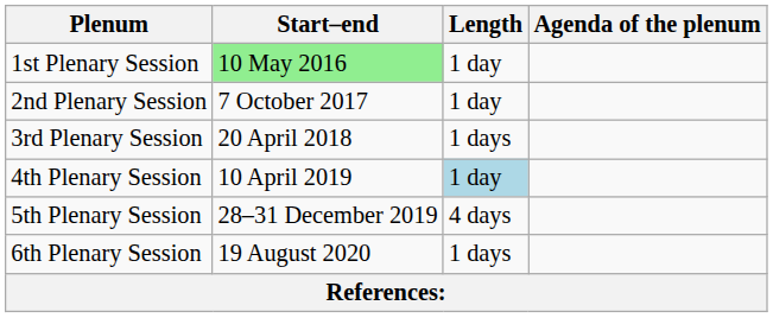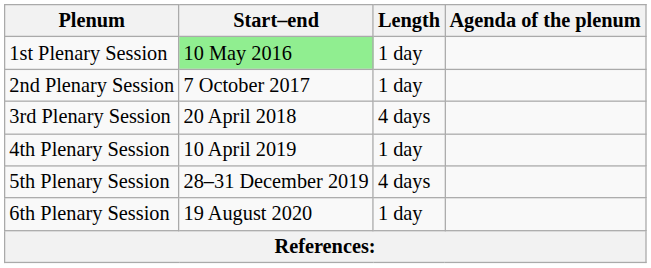3rd Plenary Session | Length: 1 days -> 4 days
4th Plenary Session | Length: lightblue background -> no background
6th Plenary Session | Length: 1 days -> 1 day
